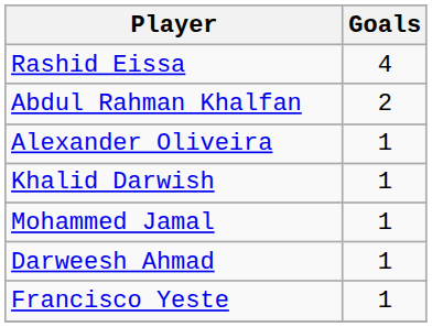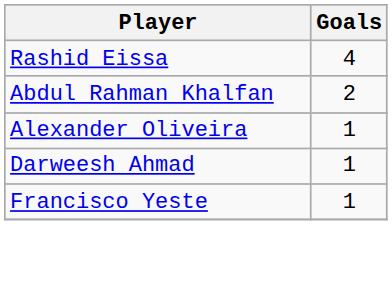- row: Khalid Darwish | 1
- row: Mohammed Jamal | 1
